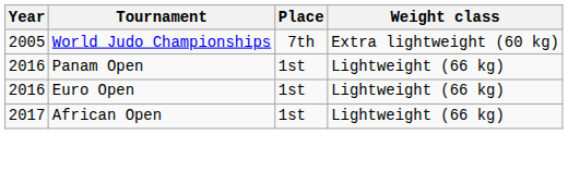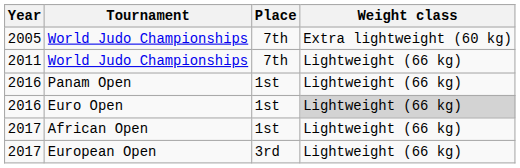+ row: 2011 | World Judo Championships | 7th | Lightweight (66 kg)
Euro Open | Weight class: no background -> lightgrey background
+ row: 2017 | European Open | 3rd | Lightweight (66 kg)
